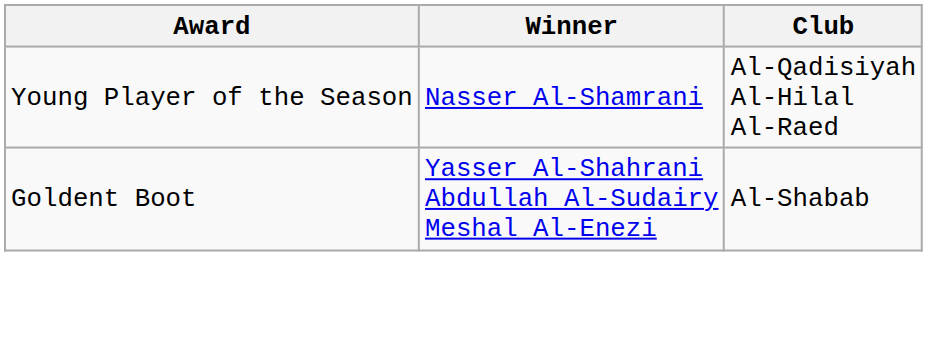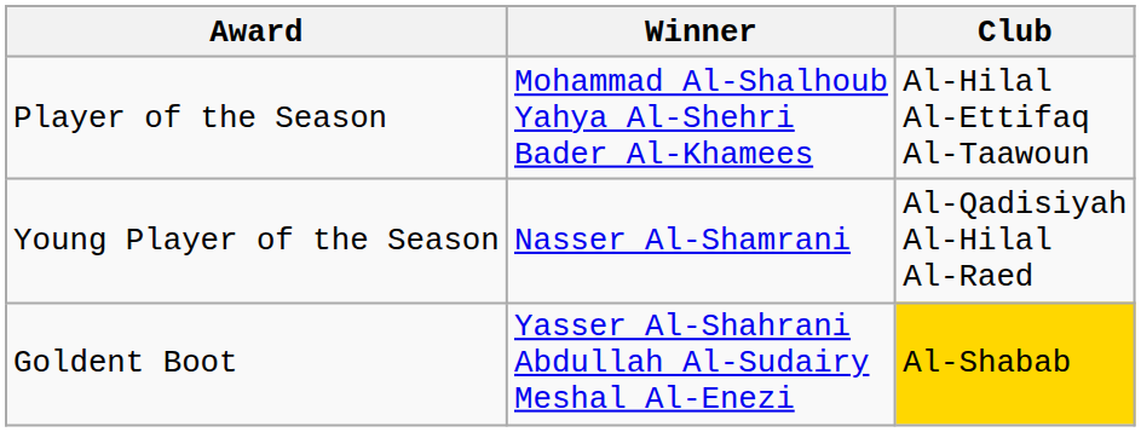+ row: Player of the Season | Mohammad Al-Shalhoub Yahya Al-Shehri Bader Al-Khamees | Al-Hilal Al-Ettifaq Al-Taawoun
Goldent Boot | Club: no background -> gold background
